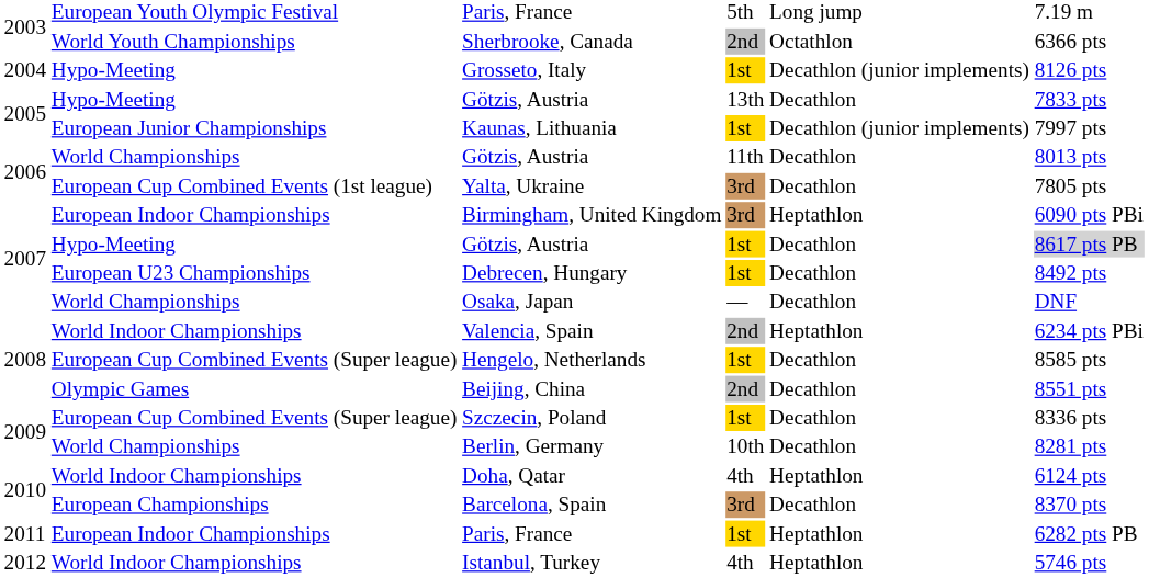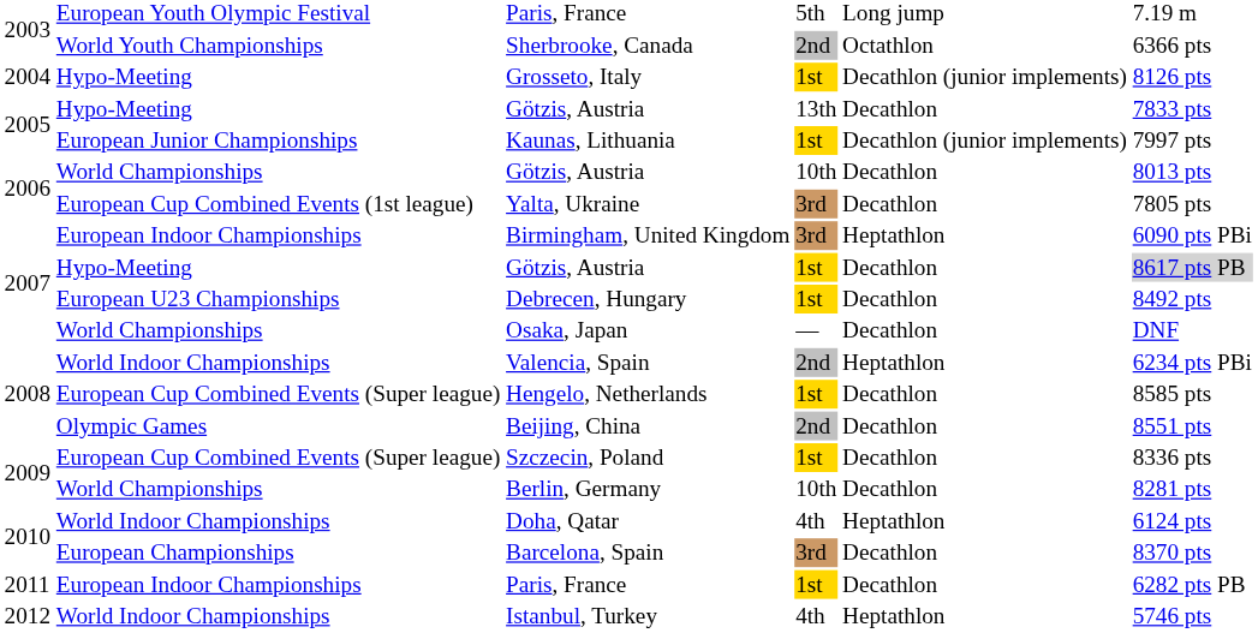2006 / Götzis, Austria | column 4: 11th -> 10th
2011 / Paris, France | column 5: Heptathlon -> Decathlon
